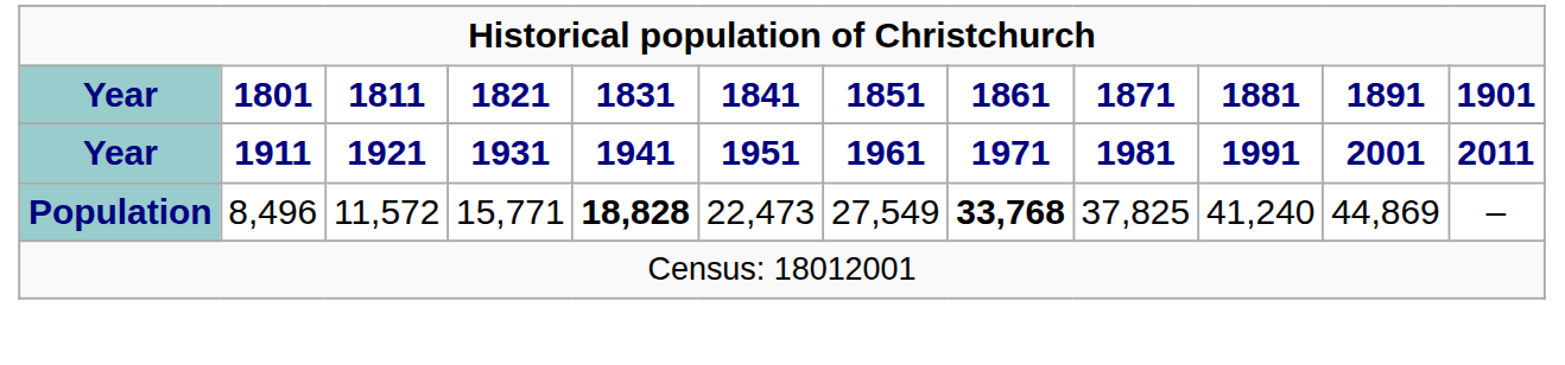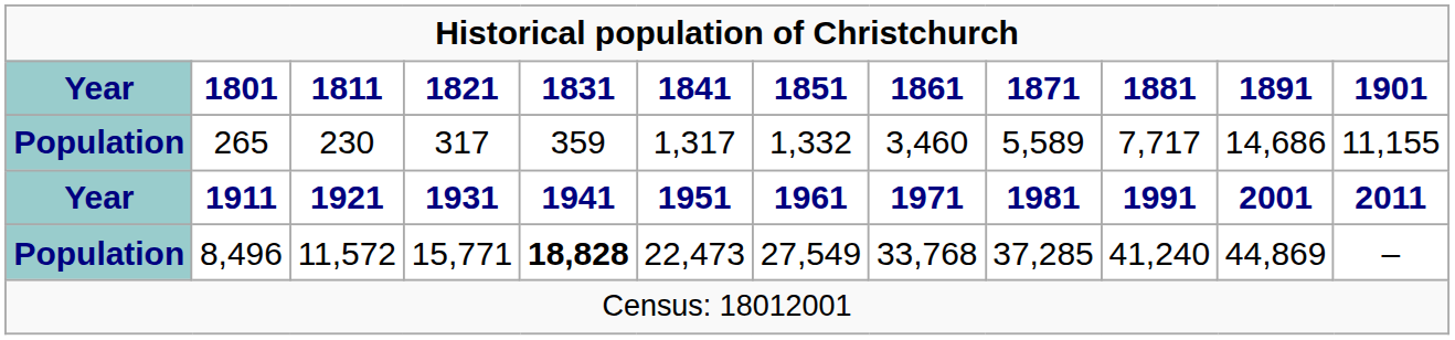+ row: Population | 265 | 230 | 317 | 359 | 1,317 | 1,332 | 3,460 | 5,589 | 7,717 | 14,686 | 11,155
8,496 | 1861: bold -> normal
8,496 | 1871: 37,825 -> 37,285
